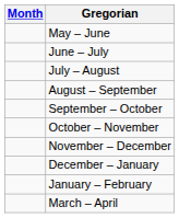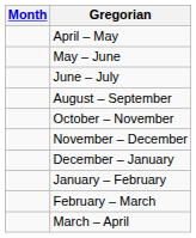+ row: April – May
- row: July – August
- row: September – October
+ row: February – March
